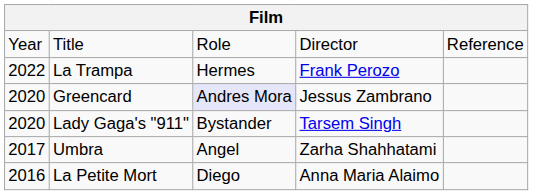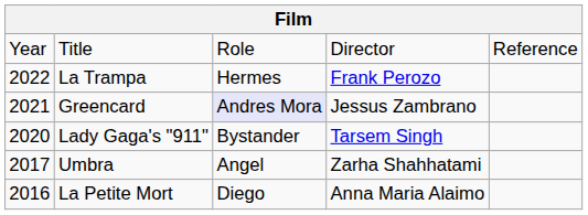Greencard | column 1: 2020 -> 2021
